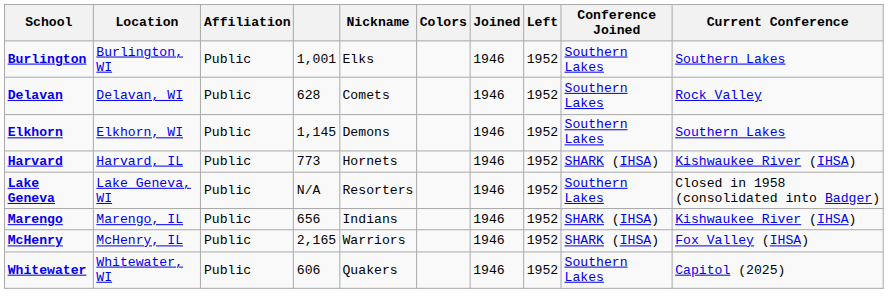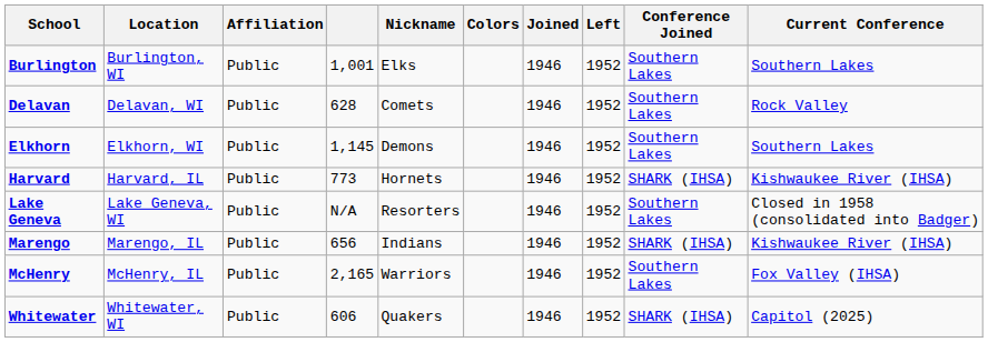McHenry | Conference Joined: SHARK (IHSA) -> Southern Lakes
Whitewater | Conference Joined: Southern Lakes -> SHARK (IHSA)
